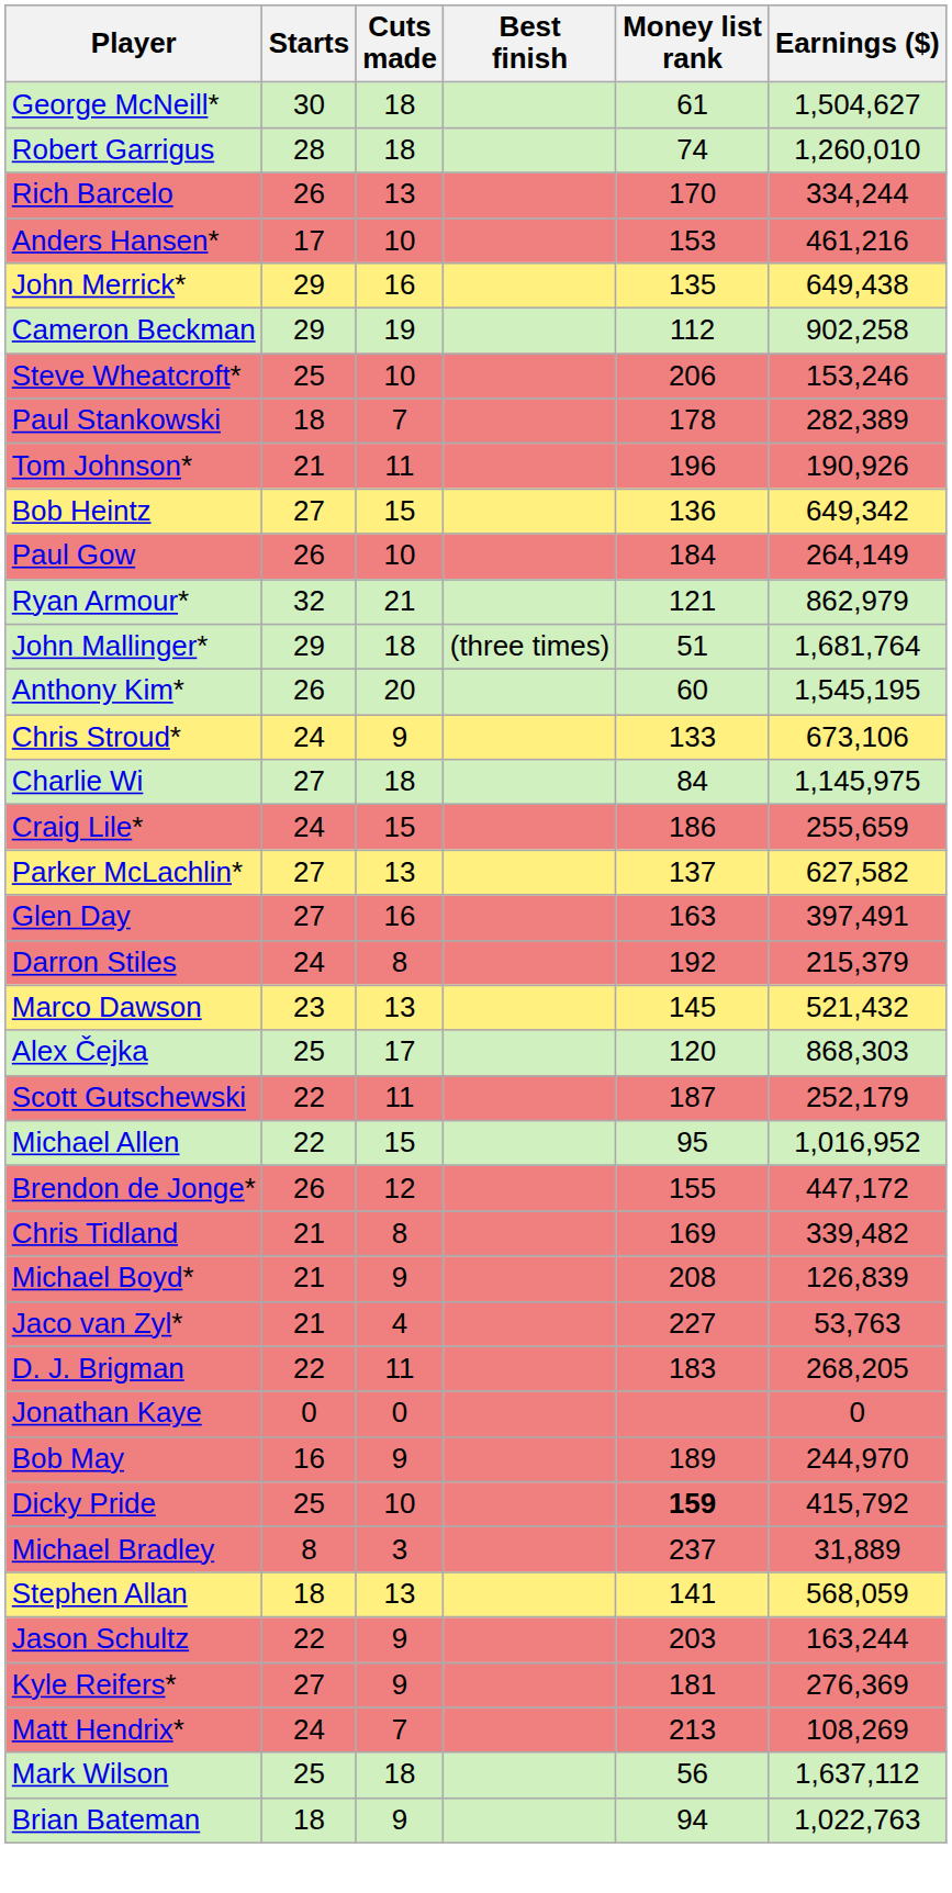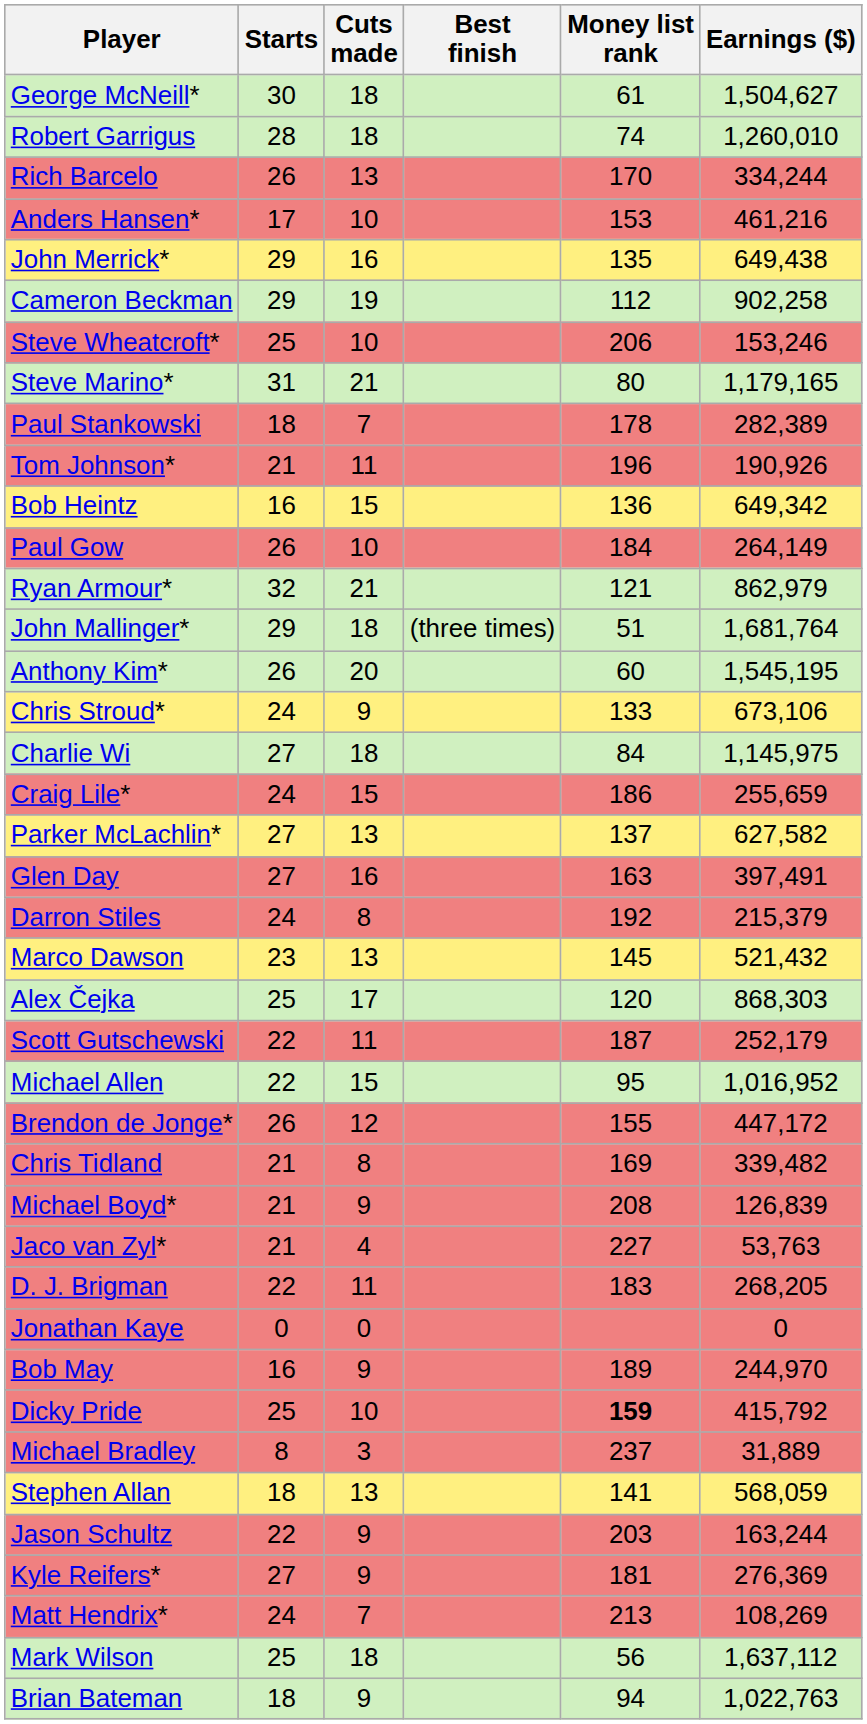+ row: Steve Marino* | 31 | 21 | 80 | 1,179,165
Bob Heintz | Starts: 27 -> 16
